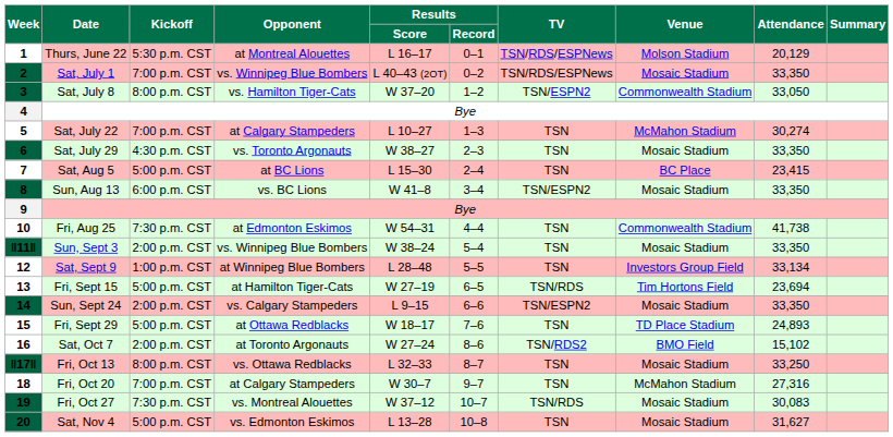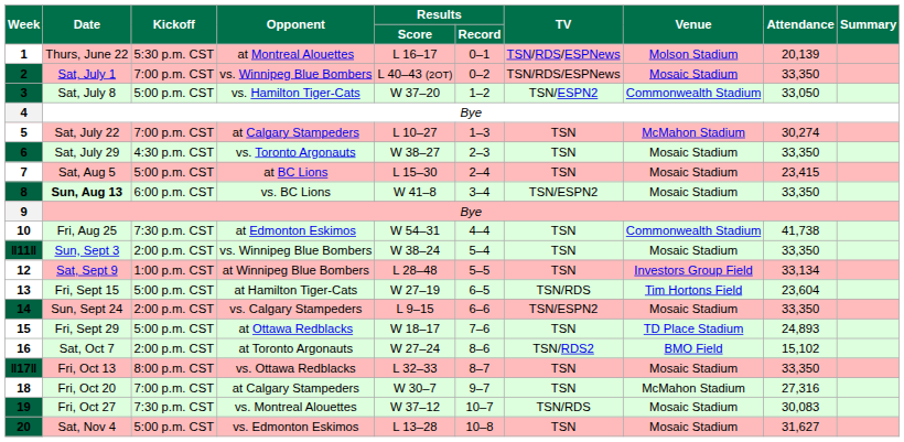1 | Attendance: 20,129 -> 20,139
3 | Kickoff: 8:00 p.m. CST -> 5:00 p.m. CST
7 | Venue: BC Place -> Mosaic Stadium
8 | Date: normal -> bold
13 | Attendance: 23,694 -> 23,604
ǁ17ǁ | Attendance: 33,250 -> 33,350
